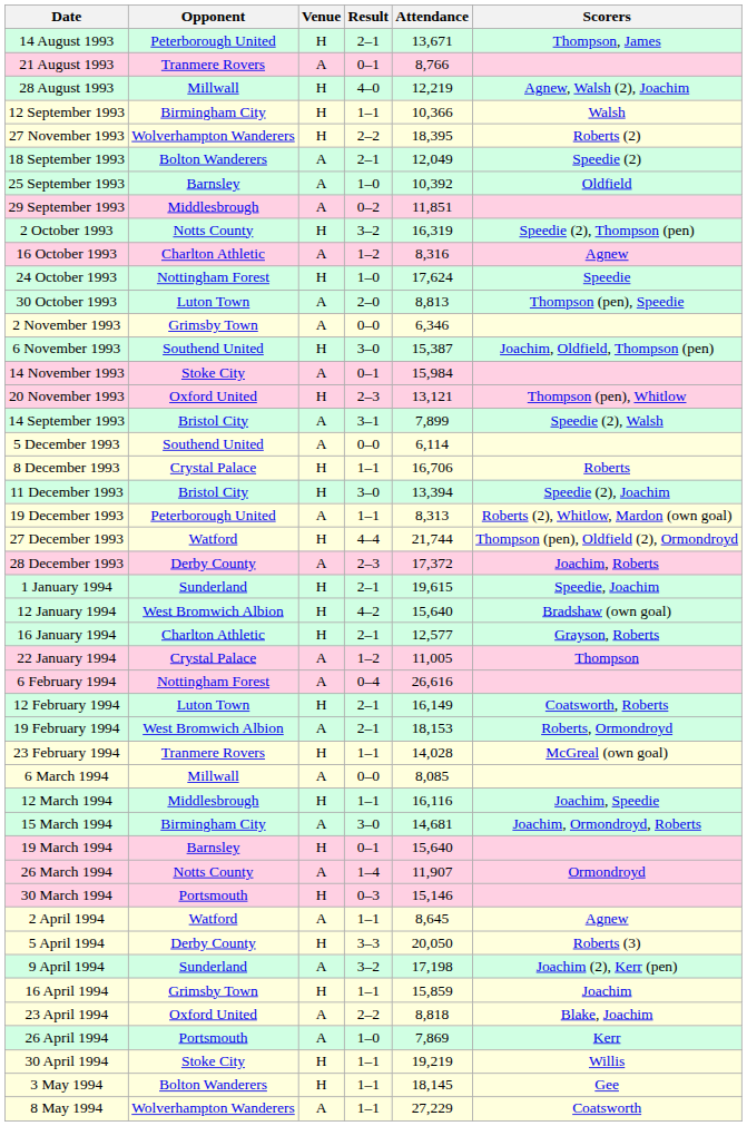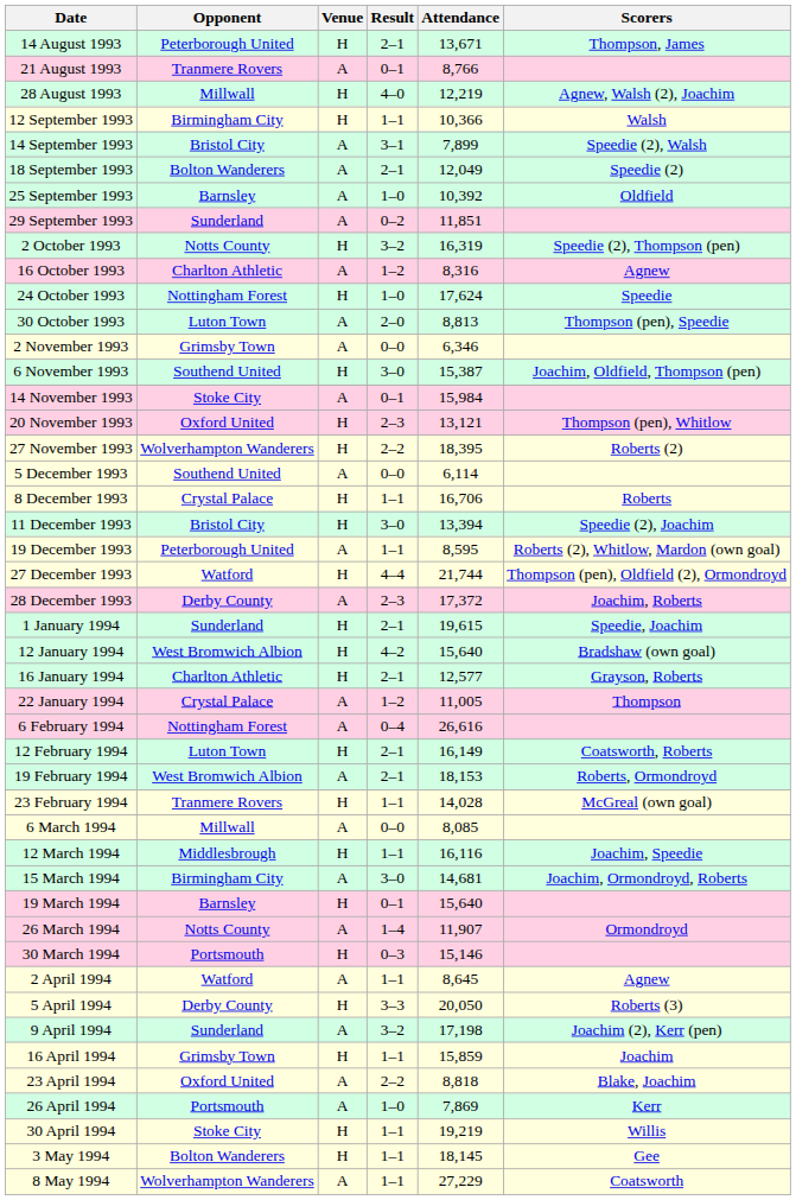rows swapped: 14 September 1993 <-> 27 November 1993
29 September 1993 | Opponent: Middlesbrough -> Sunderland
19 December 1993 | Attendance: 8,313 -> 8,595
